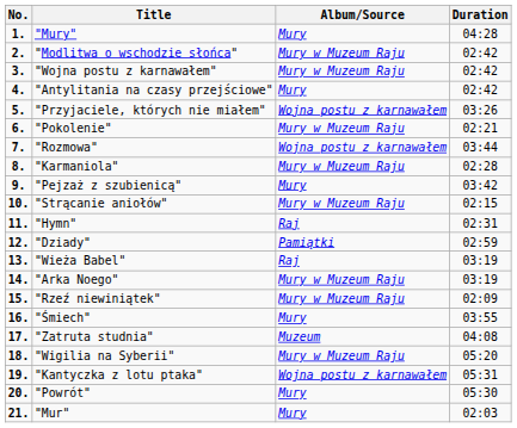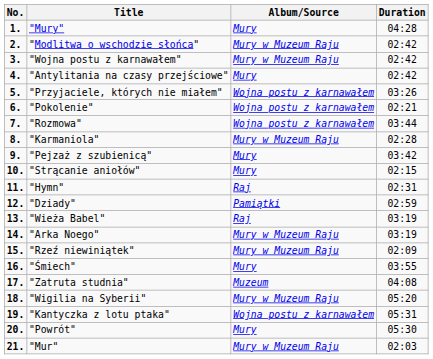"Pokolenie" | Album/Source: Mury w Muzeum Raju -> Wojna postu z karnawałem
"Strącanie aniołów" | Album/Source: Mury w Muzeum Raju -> Mury
"Mur" | Album/Source: Mury -> Mury w Muzeum Raju
